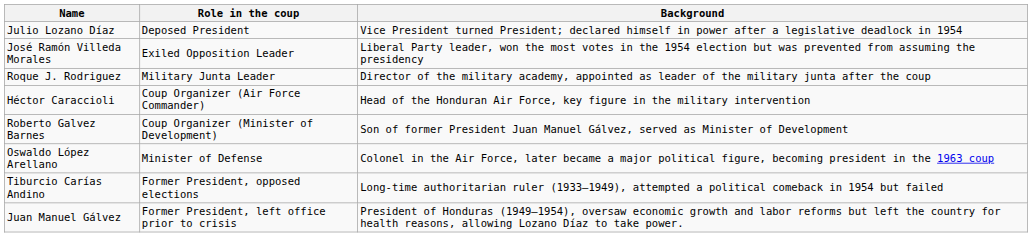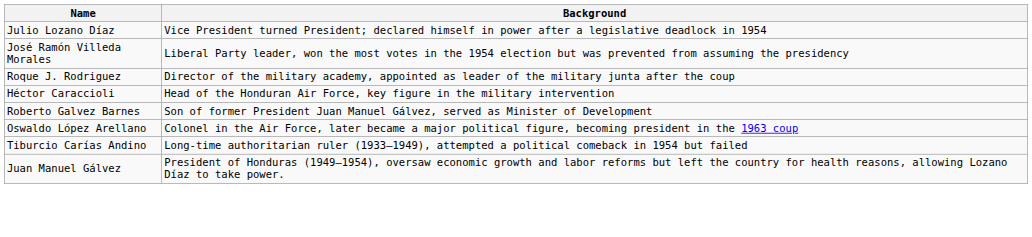- column: Role in the coup | Deposed President | Exiled Opposition Leader | Military Junta Leader | Coup Organizer (Air Force Commander) | Coup Organizer (Minister of Development) | Minister of Defense | Former President, opposed elections | Former President, left office prior to crisis
